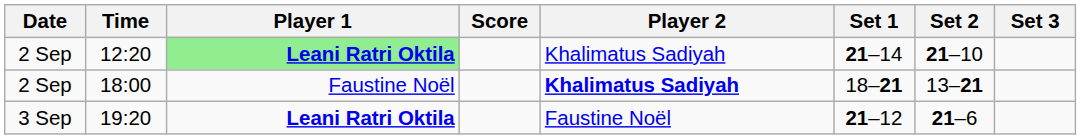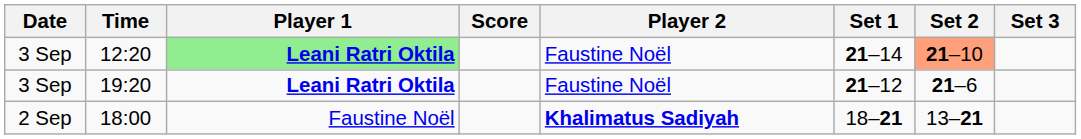12:20 | Date: 2 Sep -> 3 Sep
12:20 | Player 2: Khalimatus Sadiyah -> Faustine Noël
12:20 | Set 2: no background -> lightsalmon background
rows swapped: 18:00 <-> 19:20
